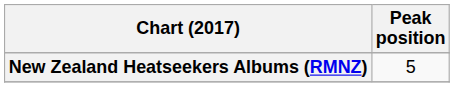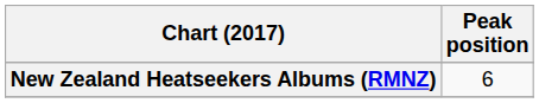New Zealand Heatseekers Albums (RMNZ) | Peak position: 5 -> 6
